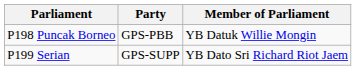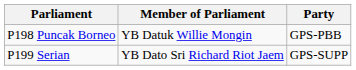columns swapped: Member of Parliament <-> Party
